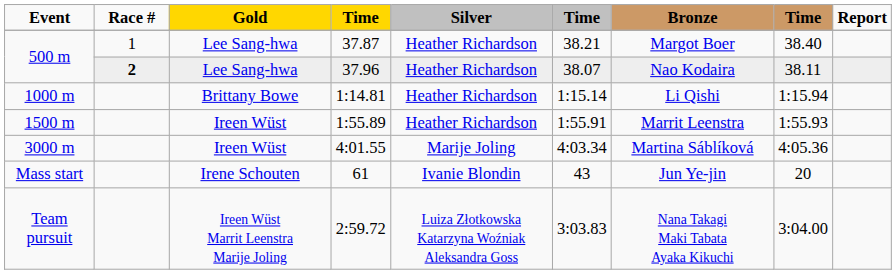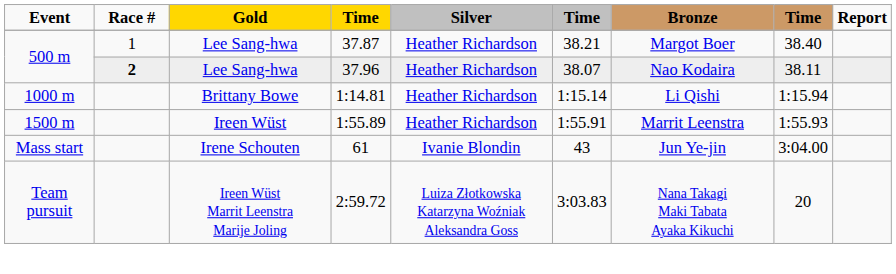- row: 3000 m | Ireen Wüst | 4:01.55 | Marije Joling | 4:03.34 | Martina Sáblíková | 4:05.36
61 | column 8: 20 -> 3:04.00
2:59.72 | column 8: 3:04.00 -> 20
